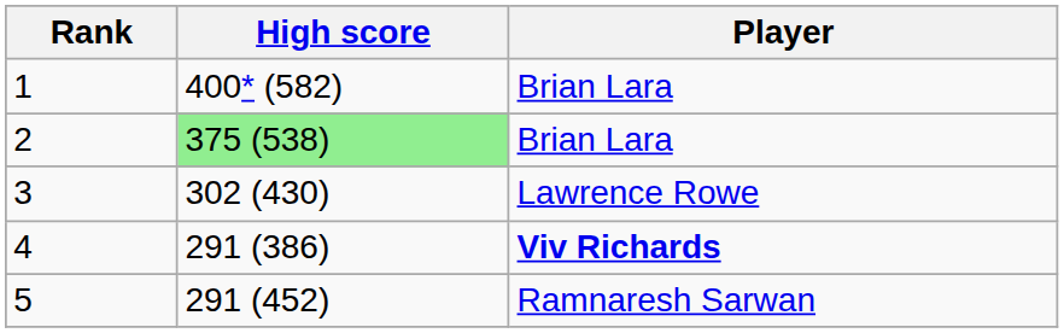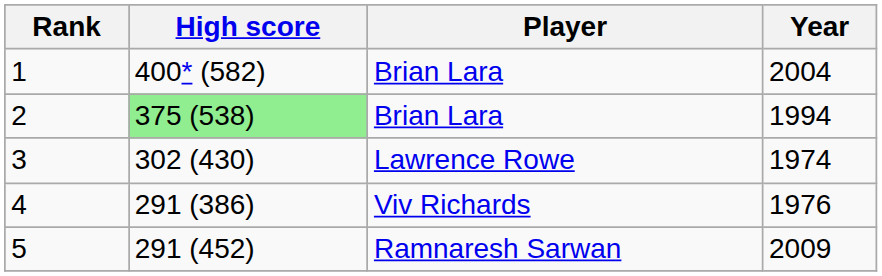+ column: Year | 2004 | 1994 | 1974 | 1976 | 2009
4 | Player: bold -> normal
